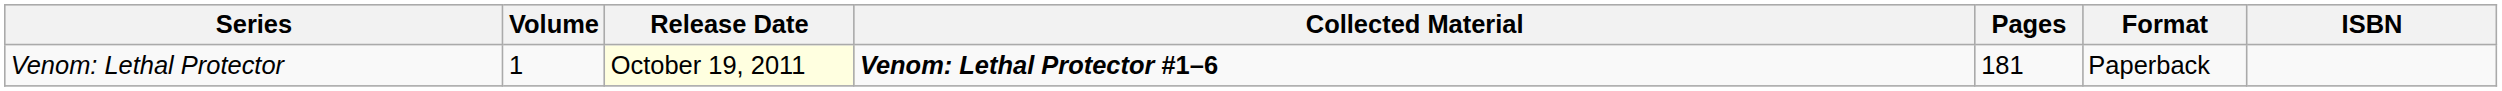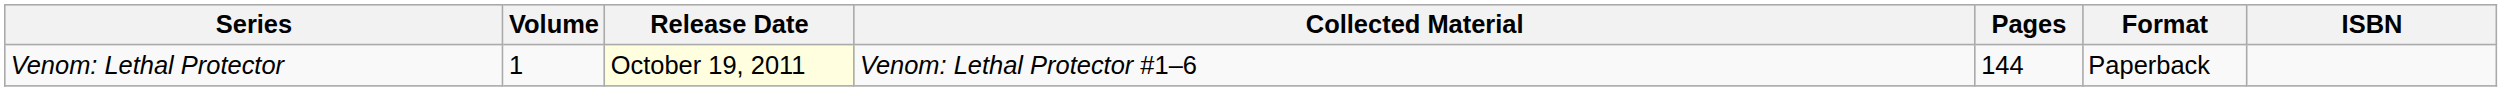Venom: Lethal Protector | Collected Material: bold -> normal
Venom: Lethal Protector | Pages: 181 -> 144
